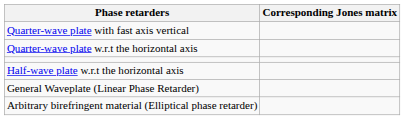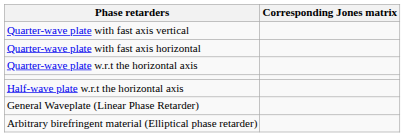+ row: Quarter-wave plate with fast axis horizontal
